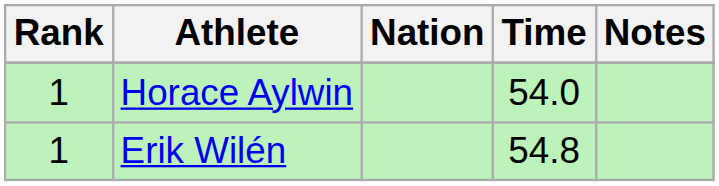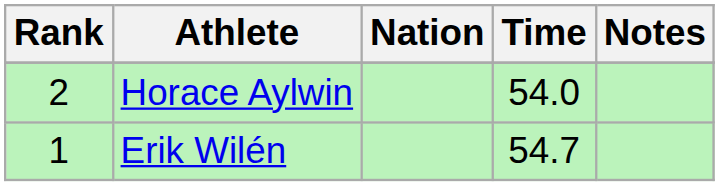Horace Aylwin | Rank: 1 -> 2
Erik Wilén | Time: 54.8 -> 54.7
